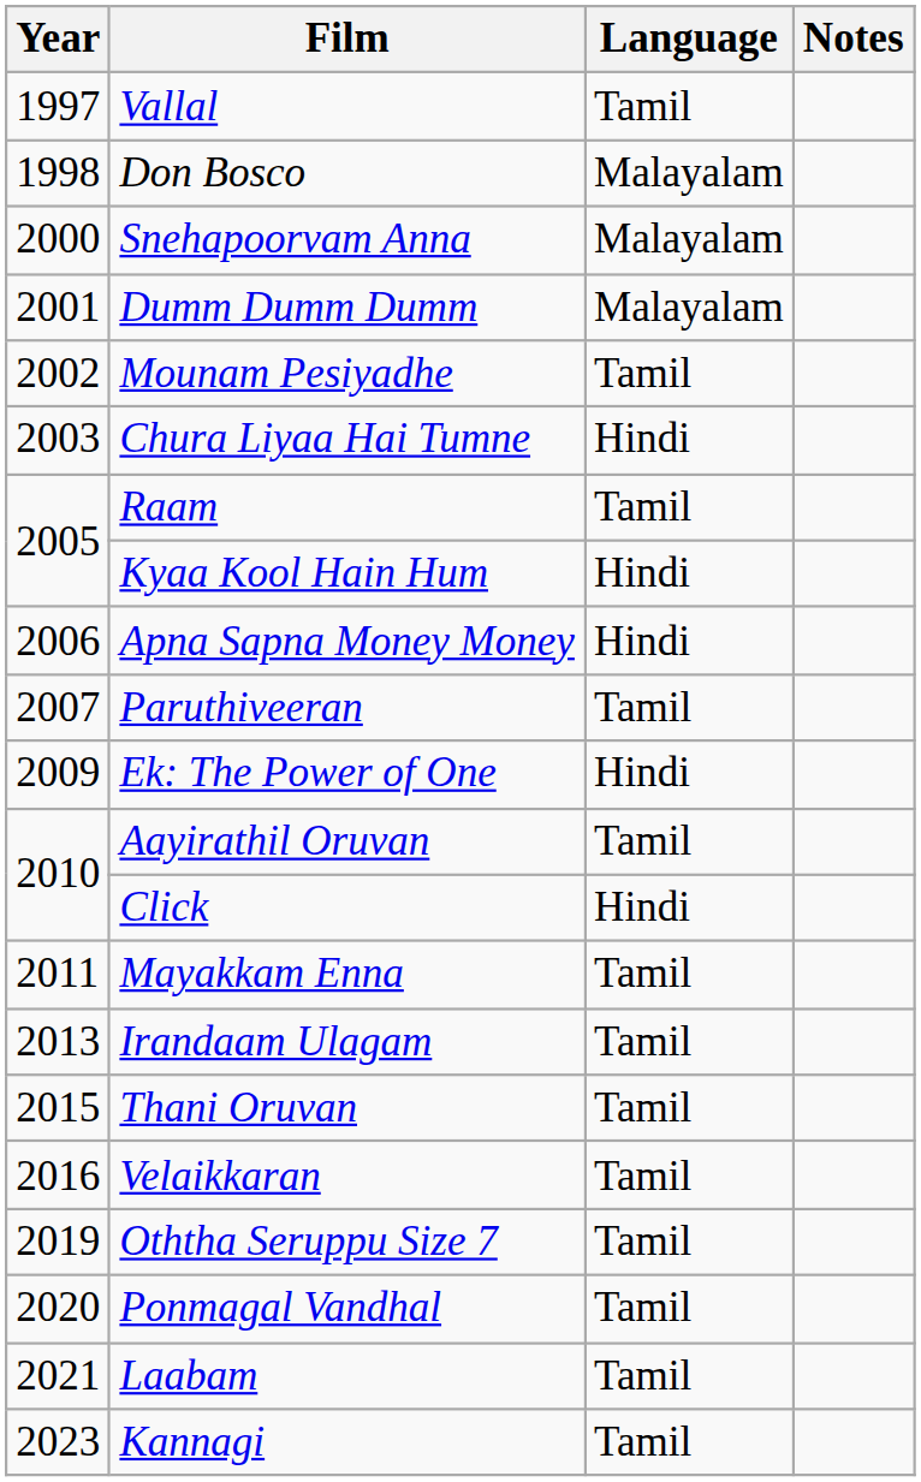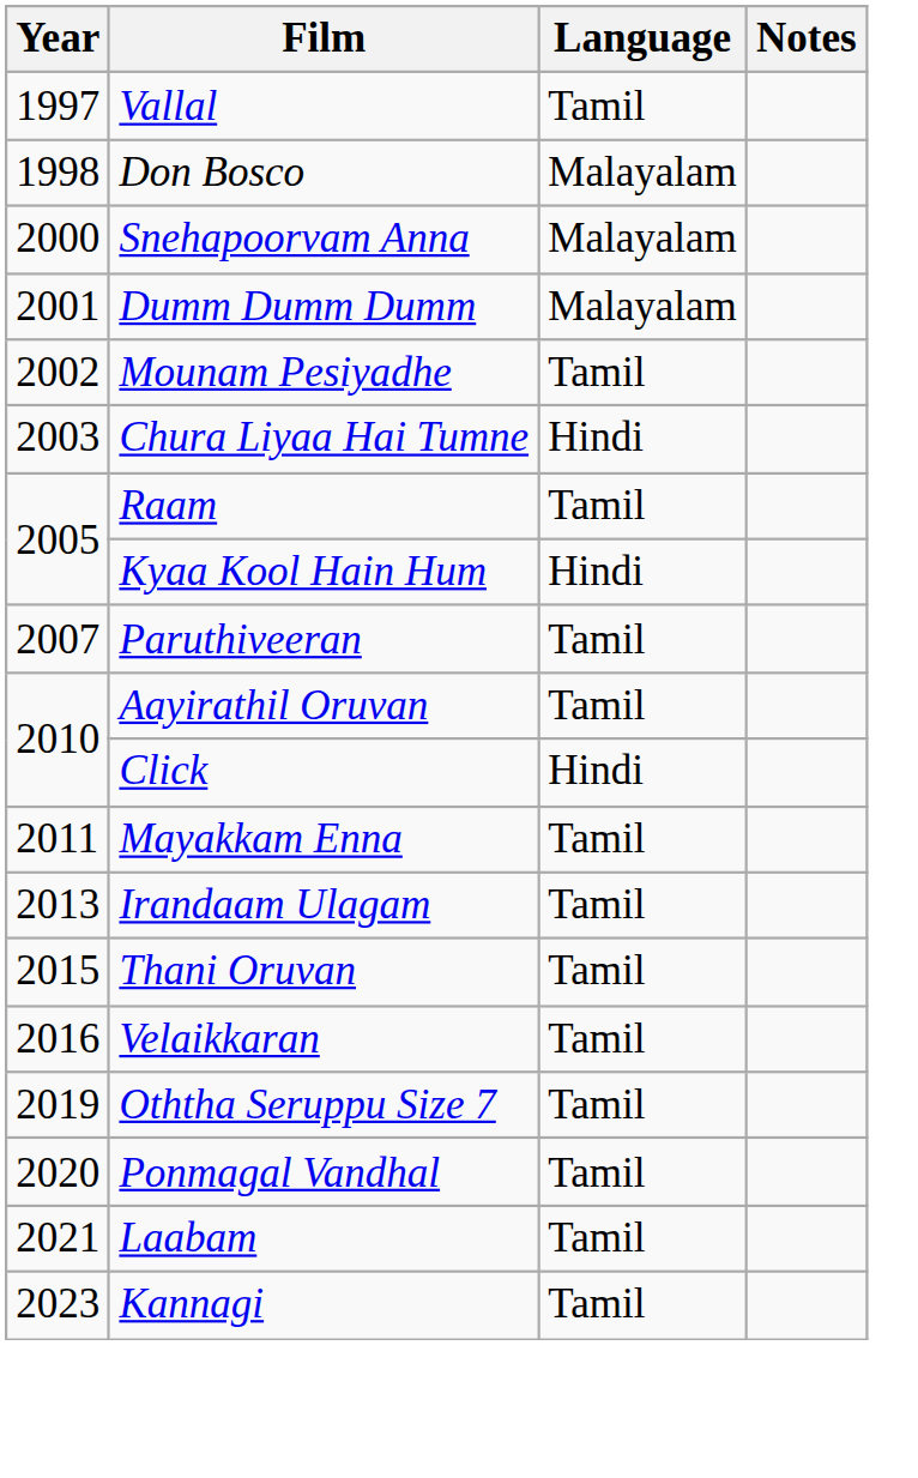- row: 2006 | Apna Sapna Money Money | Hindi
- row: 2009 | Ek: The Power of One | Hindi
